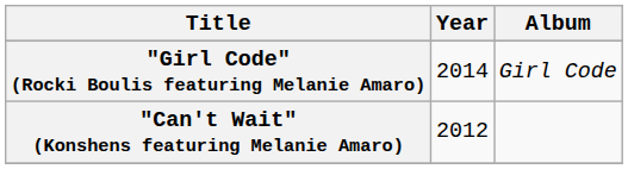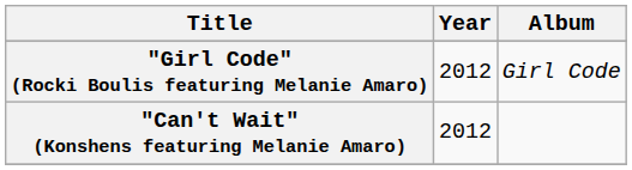"Girl Code" (Rocki Boulis featuring Melanie Amaro) | Year: 2014 -> 2012
